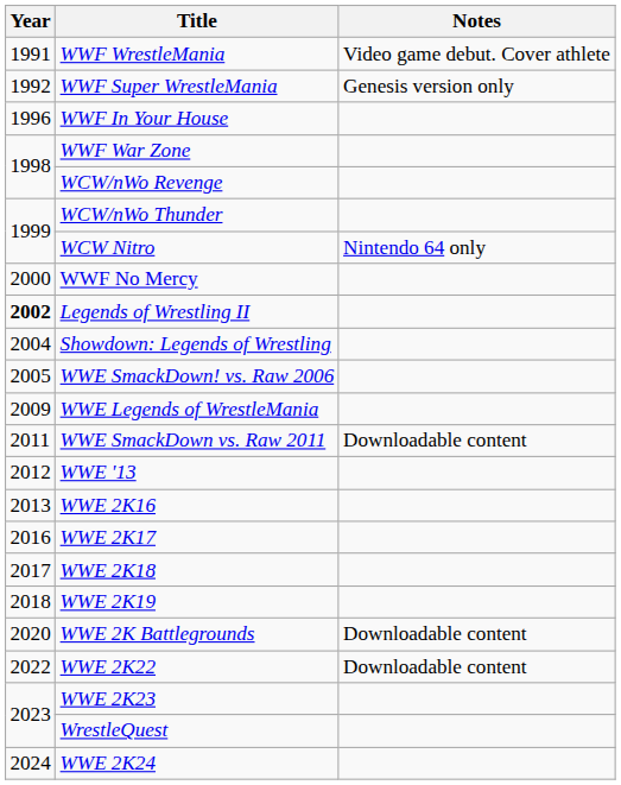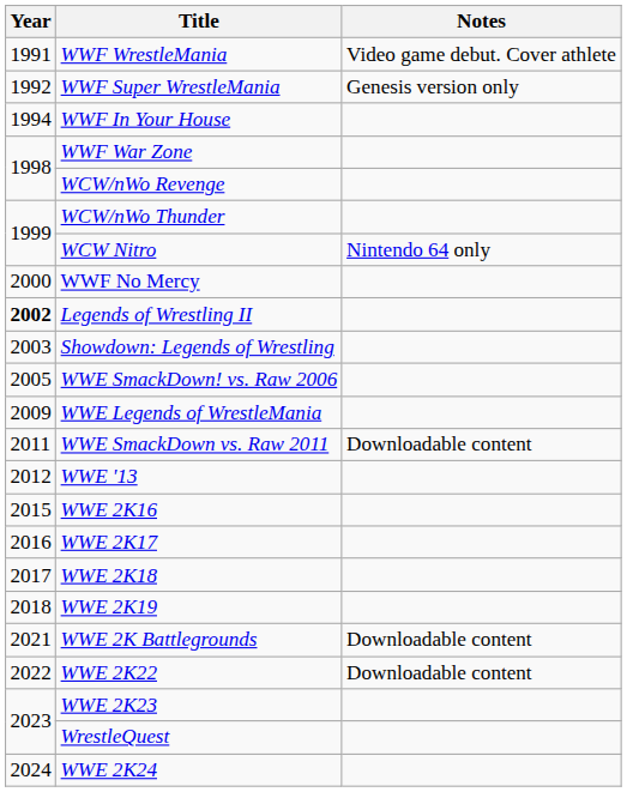WWF In Your House | Year: 1996 -> 1994
Showdown: Legends of Wrestling | Year: 2004 -> 2003
WWE 2K16 | Year: 2013 -> 2015
WWE 2K Battlegrounds | Year: 2020 -> 2021
